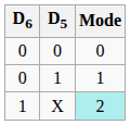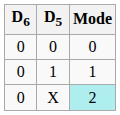X | D6: 1 -> 0
